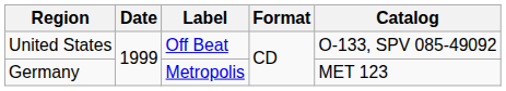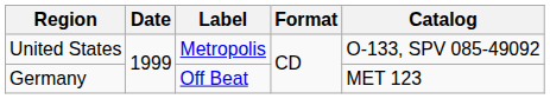United States | Label: Off Beat -> Metropolis
Germany | Label: Metropolis -> Off Beat
